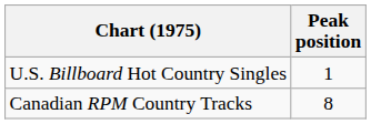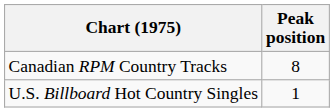rows swapped: U.S. Billboard Hot Country Singles <-> Canadian RPM Country Tracks
